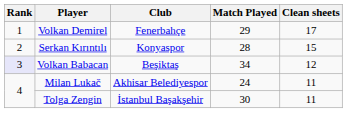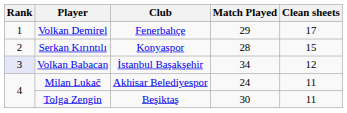Volkan Babacan | Club: Beşiktaş -> İstanbul Başakşehir
Tolga Zengin | Club: İstanbul Başakşehir -> Beşiktaş
